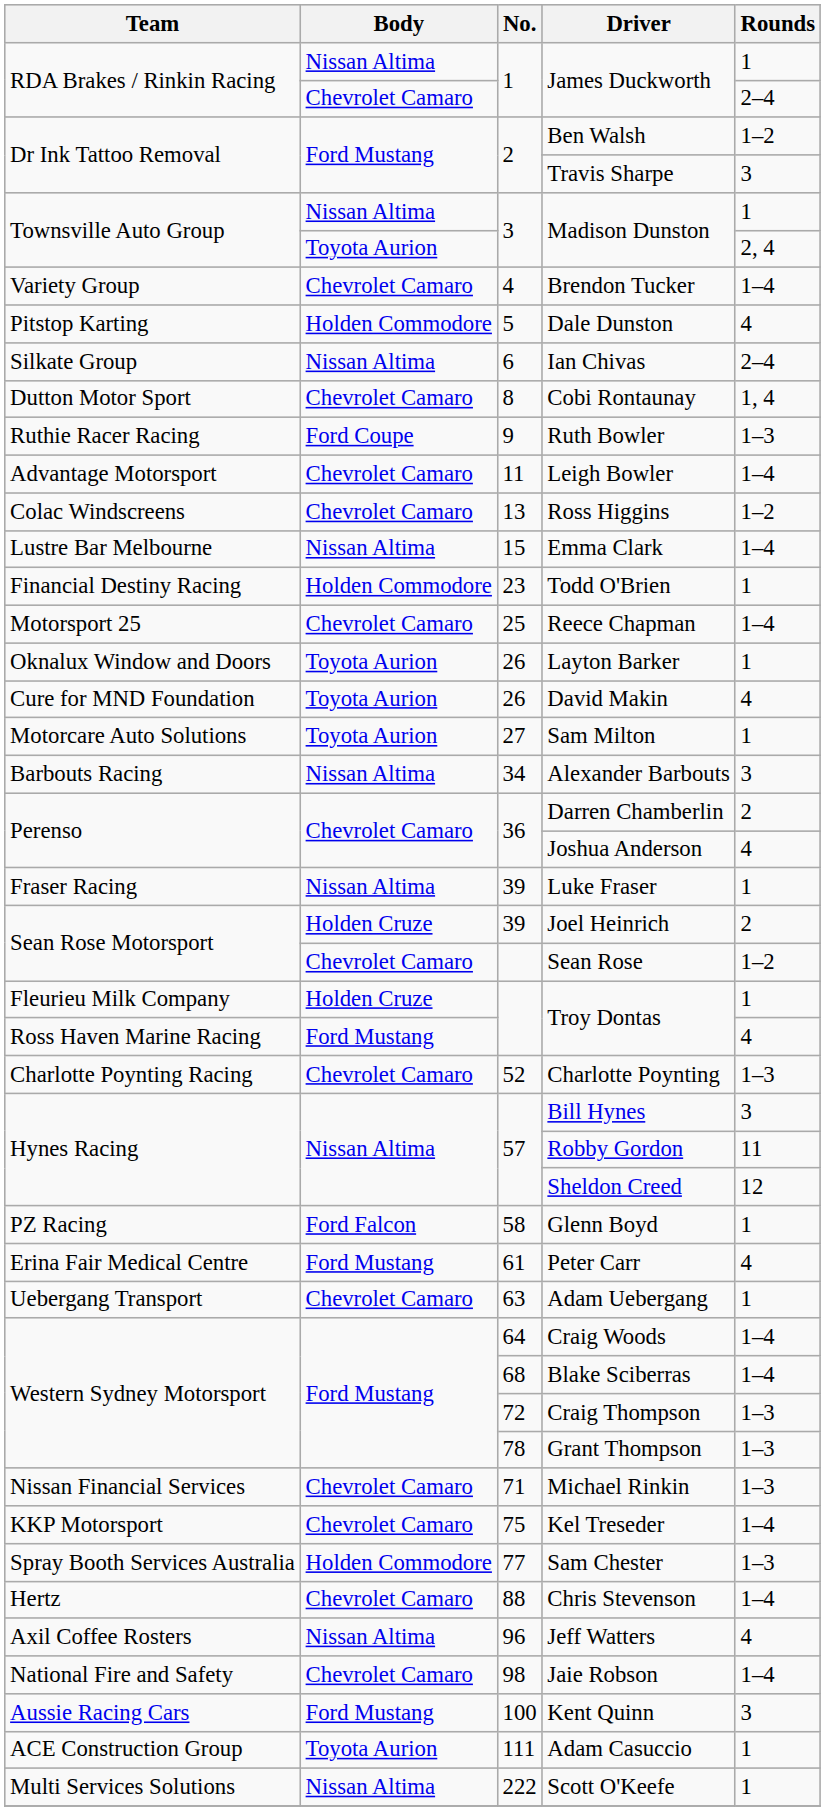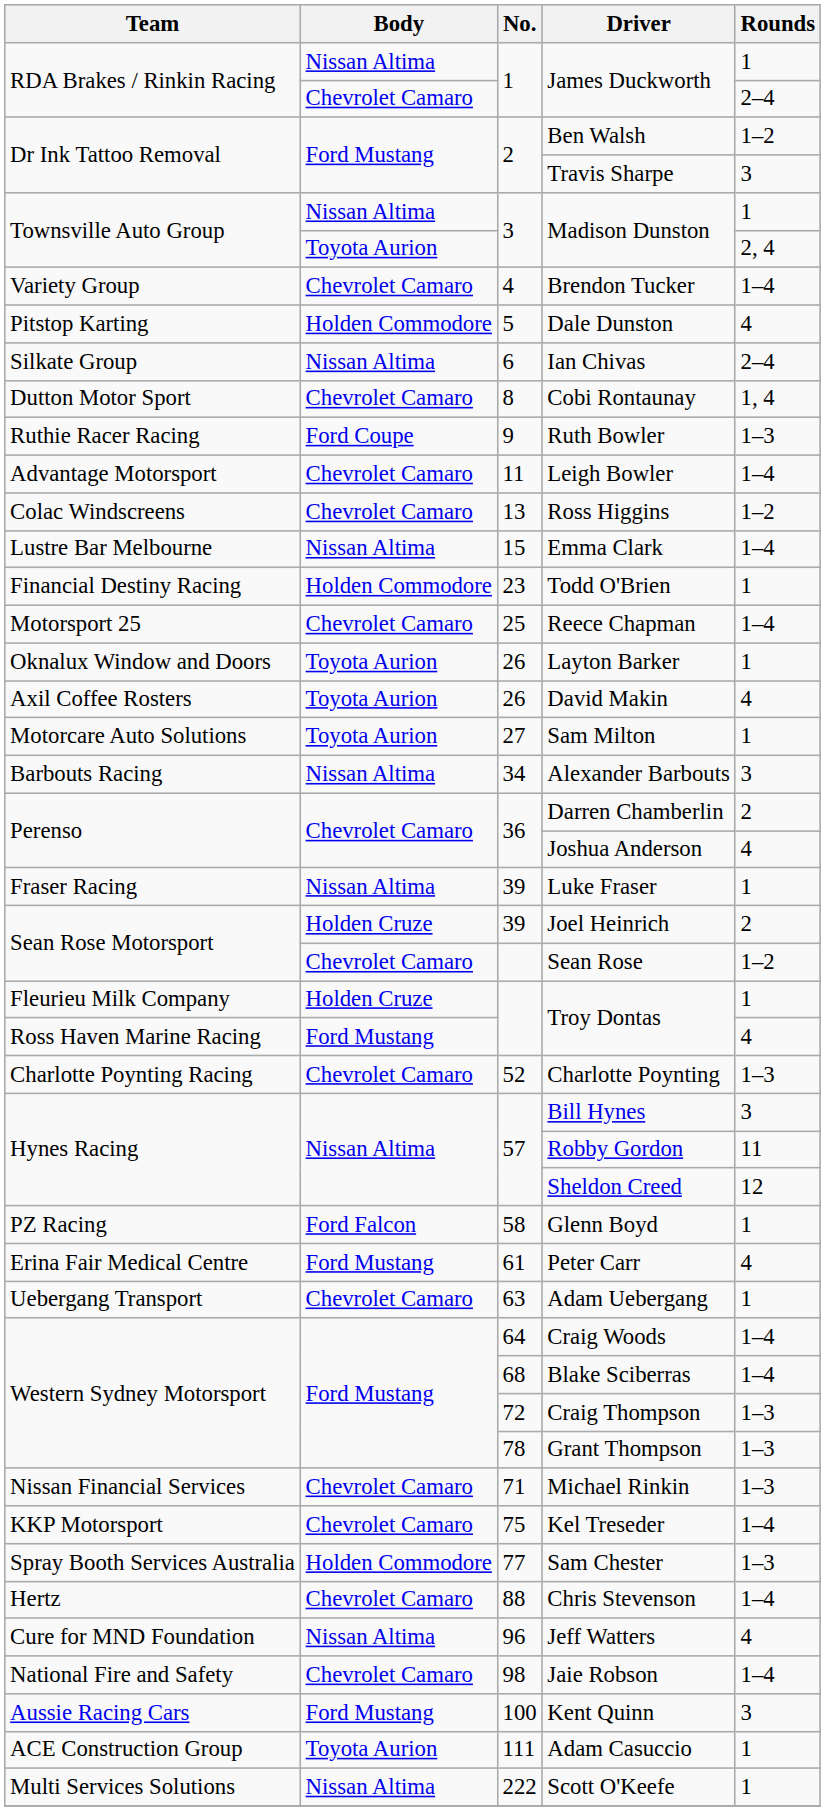David Makin | Team: Cure for MND Foundation -> Axil Coffee Rosters
Jeff Watters | Team: Axil Coffee Rosters -> Cure for MND Foundation
